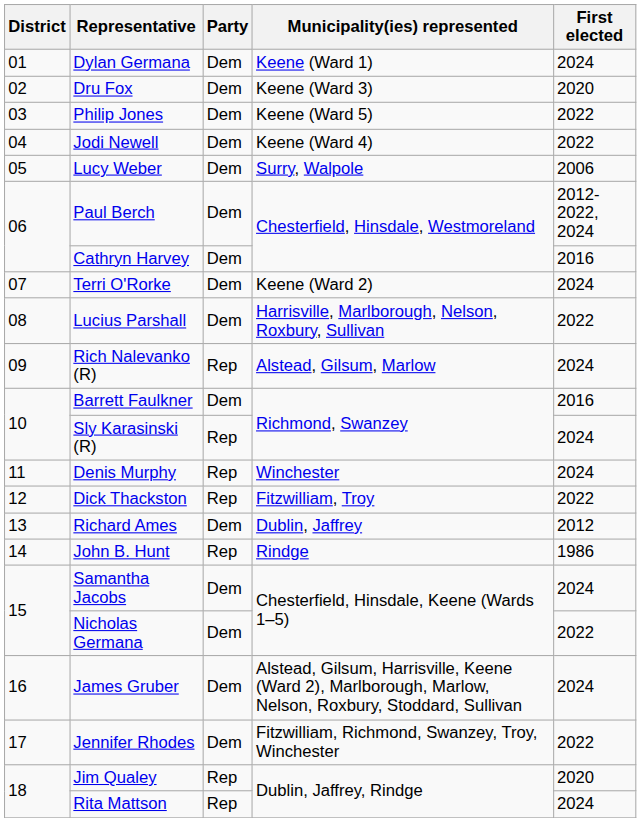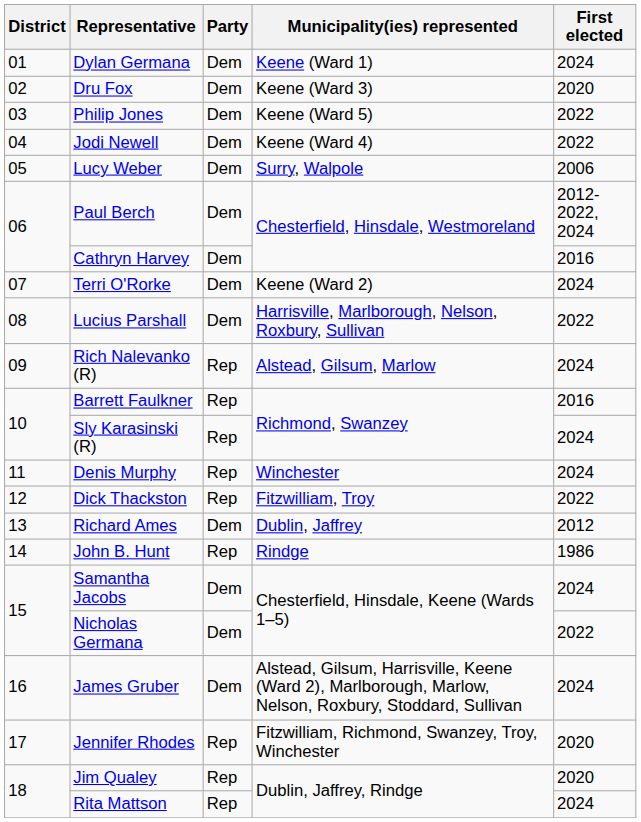Barrett Faulkner | Party: Dem -> Rep
Jennifer Rhodes | Party: Dem -> Rep
Jennifer Rhodes | First elected: 2022 -> 2020
